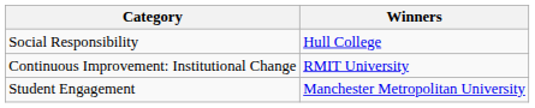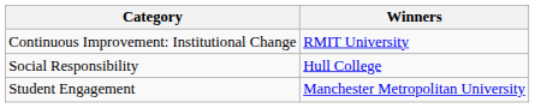rows swapped: Continuous Improvement: Institutional Change <-> Social Responsibility
